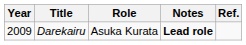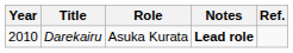Darekairu | Year: 2009 -> 2010
